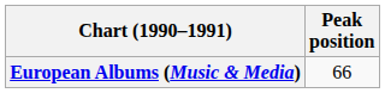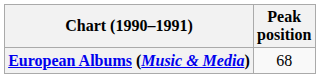European Albums (Music & Media) | Peak position: 66 -> 68
